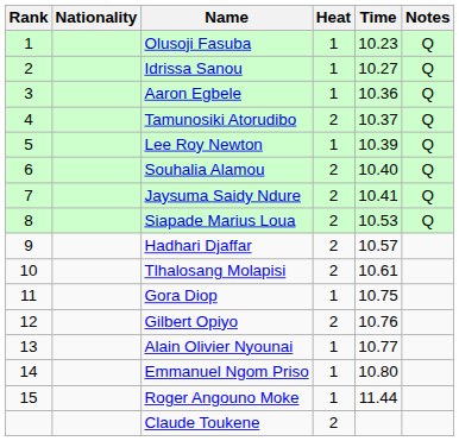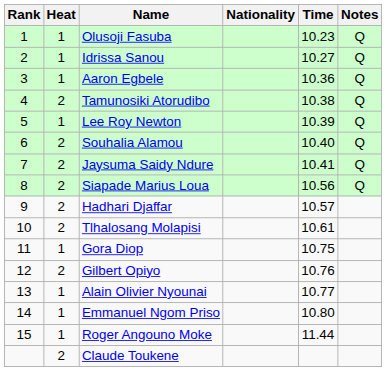columns swapped: Heat <-> Nationality
Tamunosiki Atorudibo | Time: 10.37 -> 10.38
Siapade Marius Loua | Time: 10.53 -> 10.56
